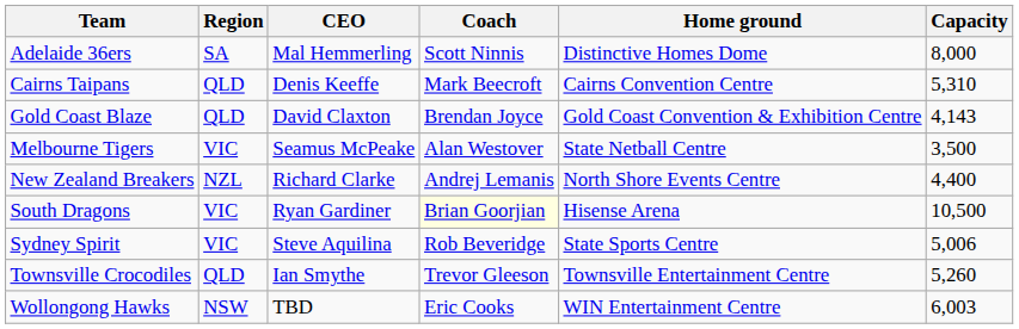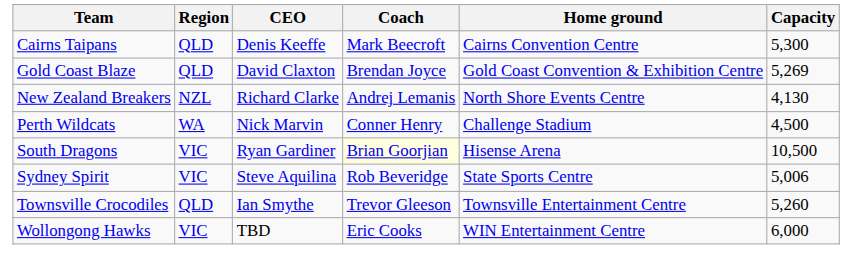- row: Adelaide 36ers | SA | Mal Hemmerling | Scott Ninnis | Distinctive Homes Dome | 8,000
Cairns Taipans | Capacity: 5,310 -> 5,300
Gold Coast Blaze | Capacity: 4,143 -> 5,269
- row: Melbourne Tigers | VIC | Seamus McPeake | Alan Westover | State Netball Centre | 3,500
New Zealand Breakers | Capacity: 4,400 -> 4,130
+ row: Perth Wildcats | WA | Nick Marvin | Conner Henry | Challenge Stadium | 4,500
Wollongong Hawks | Region: NSW -> VIC
Wollongong Hawks | Capacity: 6,003 -> 6,000
